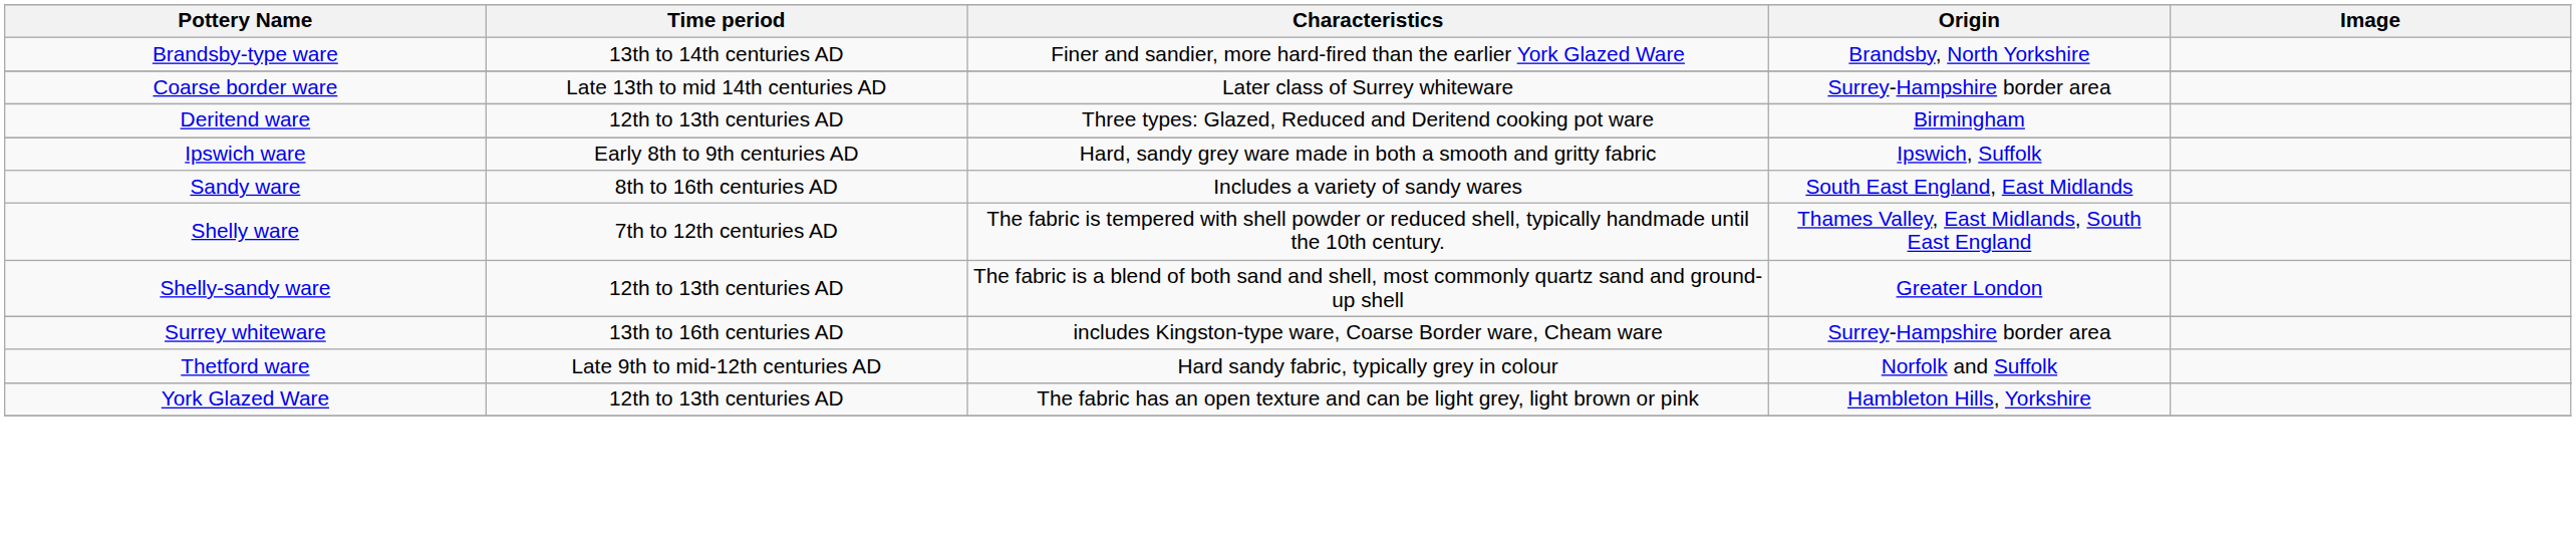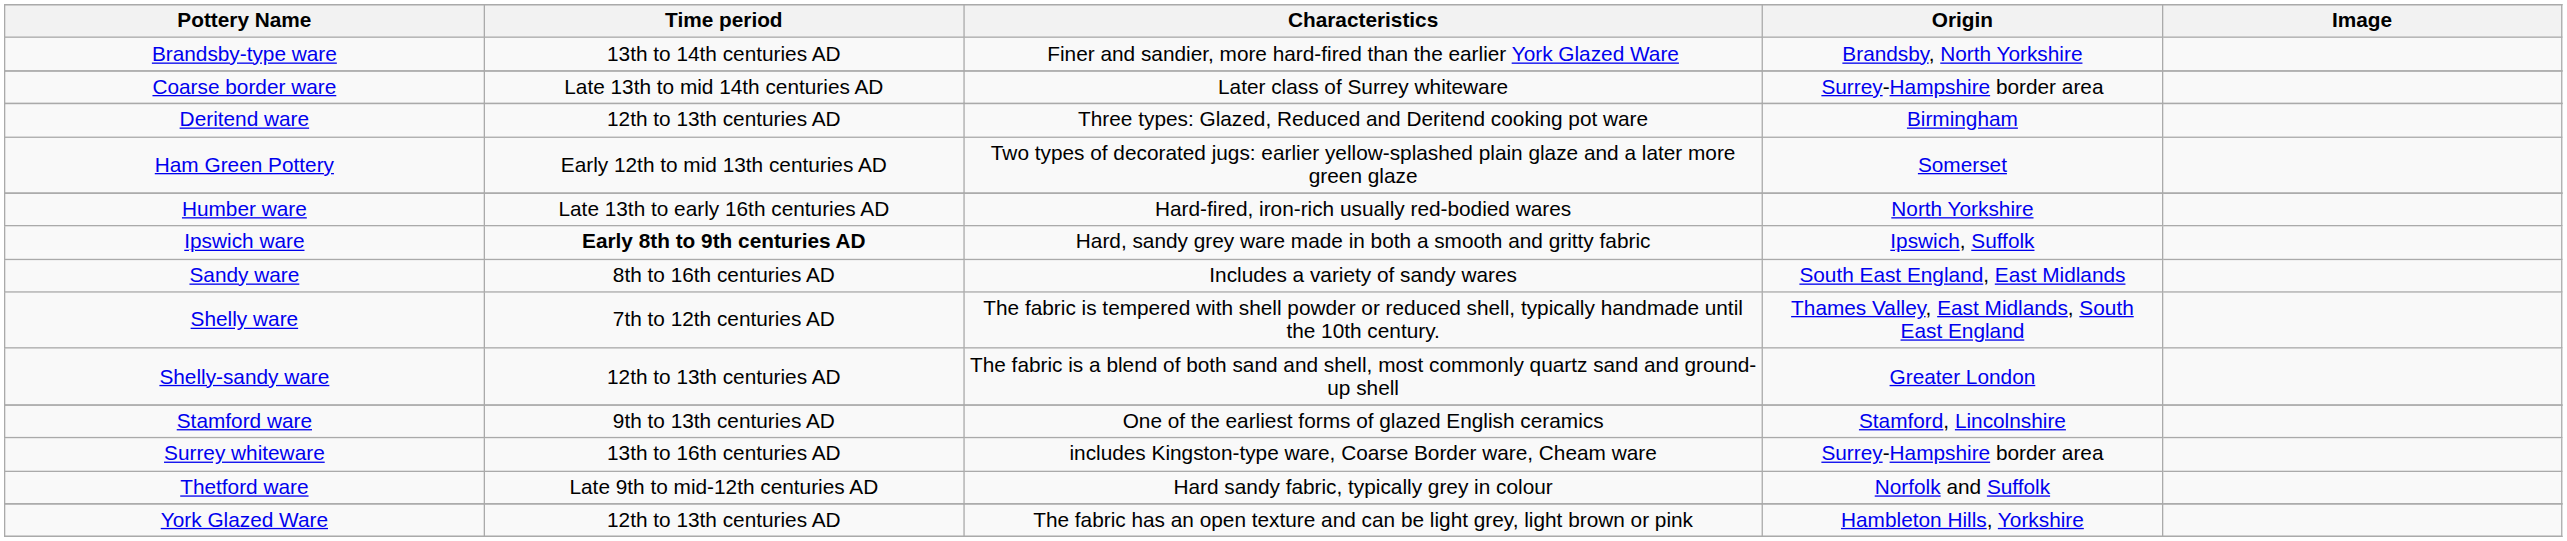+ row: Ham Green Pottery | Early 12th to mid 13th centuries AD | Two types of decorated jugs: earlier yellow-splashed plain glaze and a later more green glaze | Somerset
+ row: Humber ware | Late 13th to early 16th centuries AD | Hard-fired, iron-rich usually red-bodied wares | North Yorkshire
Ipswich ware | Time period: normal -> bold
+ row: Stamford ware | 9th to 13th centuries AD | One of the earliest forms of glazed English ceramics | Stamford, Lincolnshire
